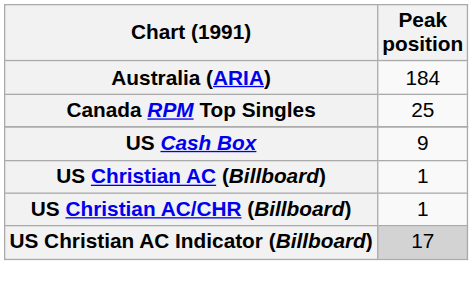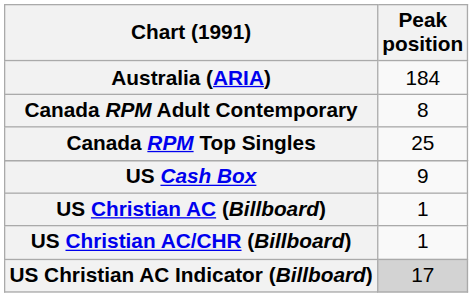+ row: Canada RPM Adult Contemporary | 8
